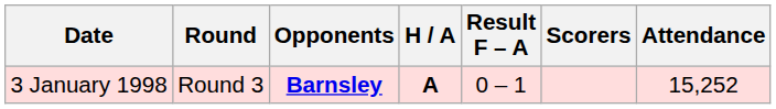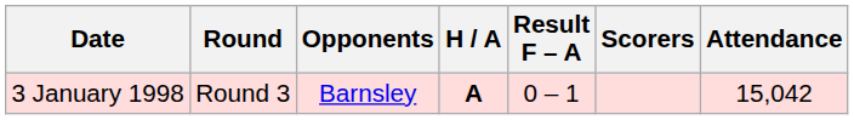3 January 1998 | Opponents: bold -> normal
3 January 1998 | Attendance: 15,252 -> 15,042
